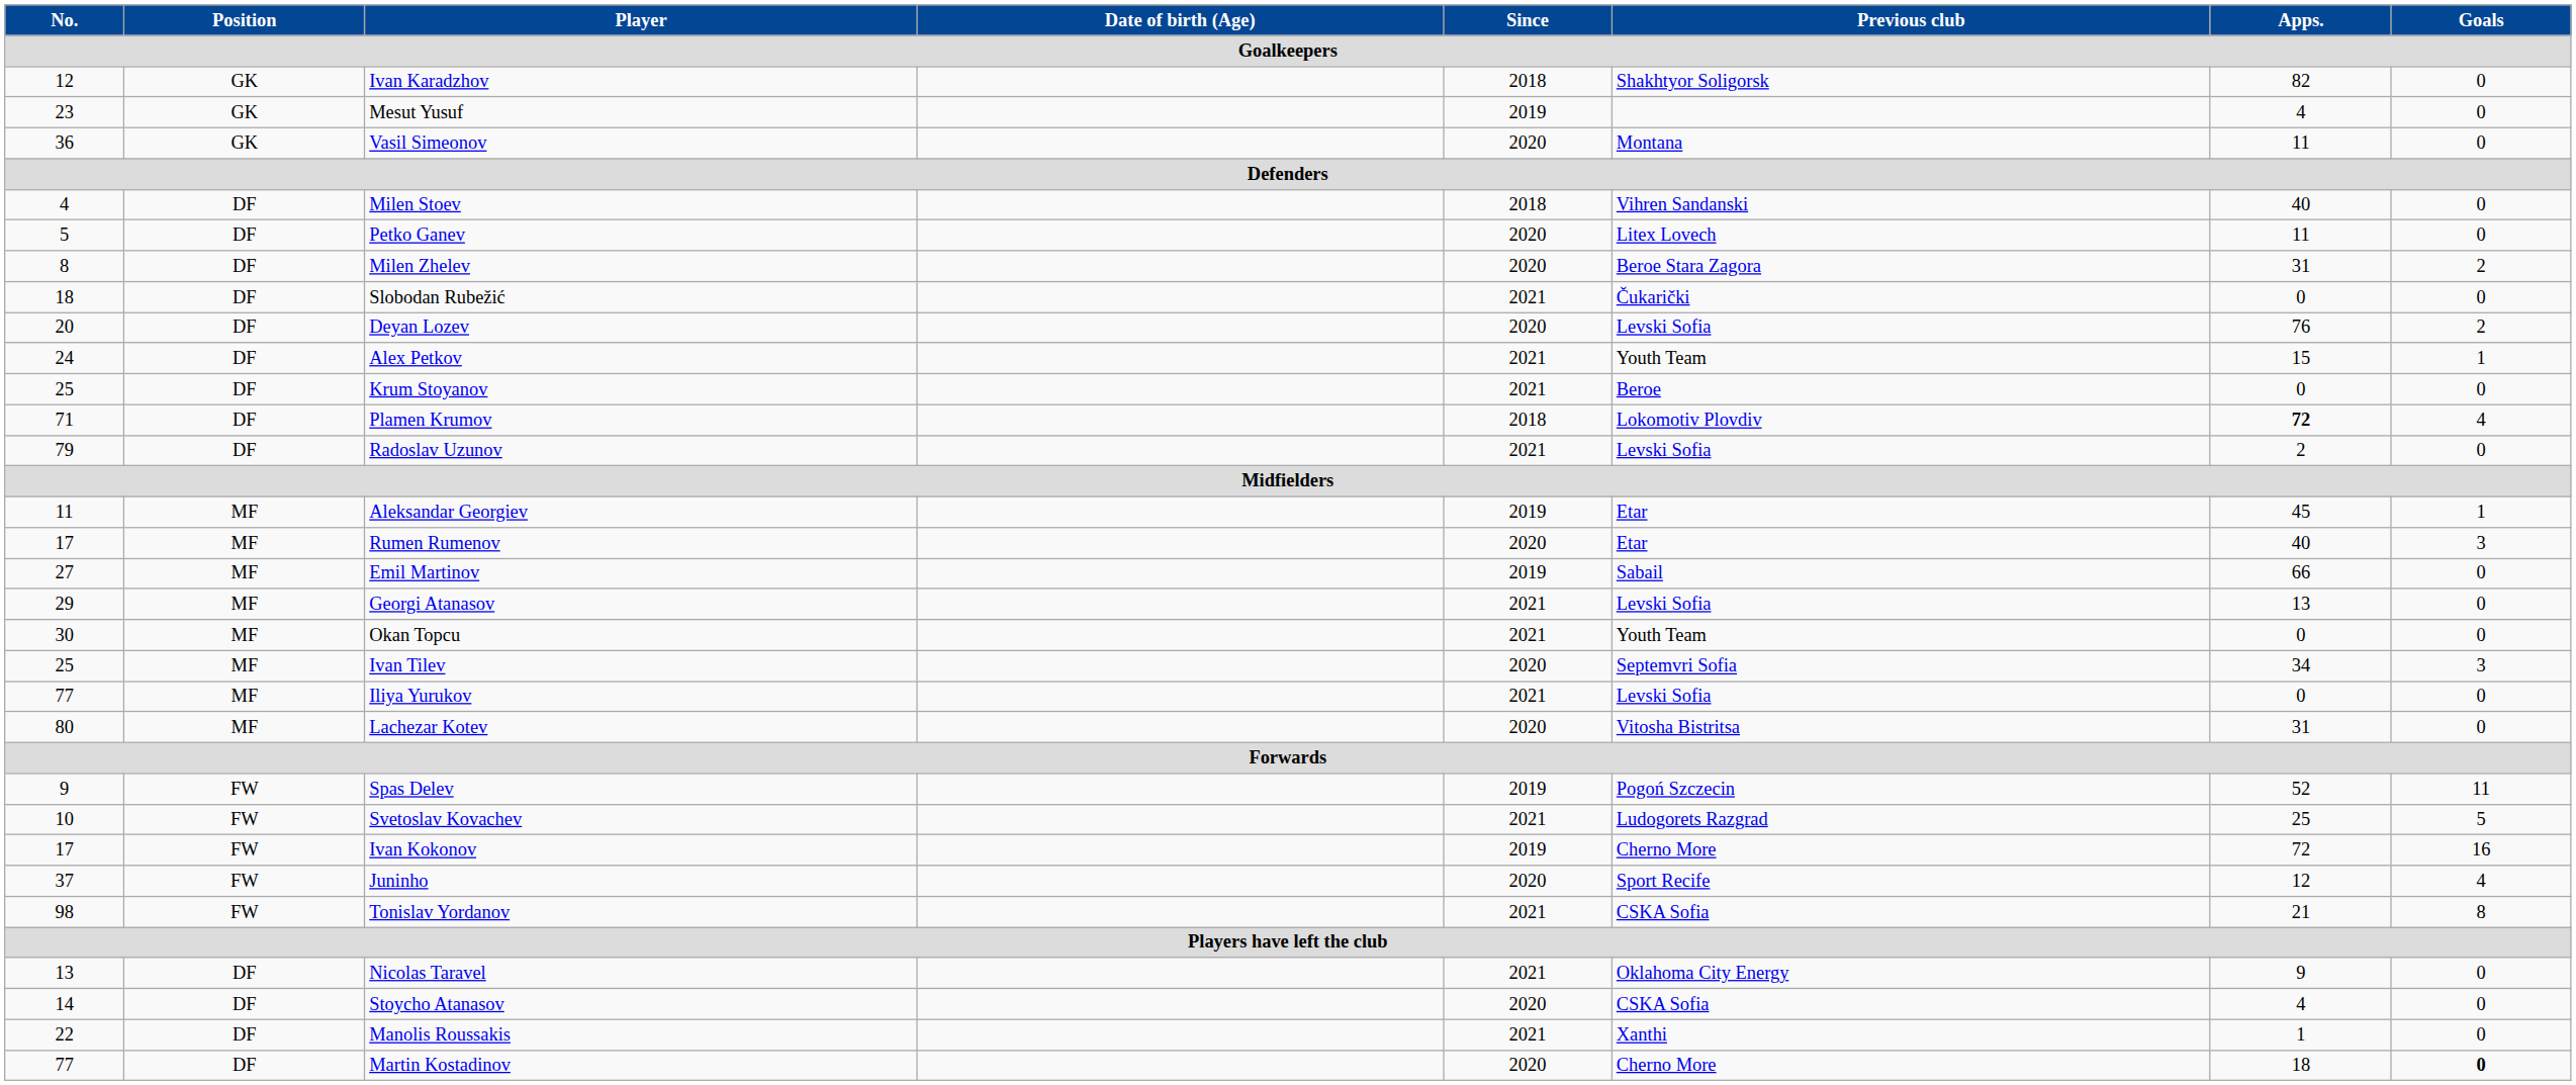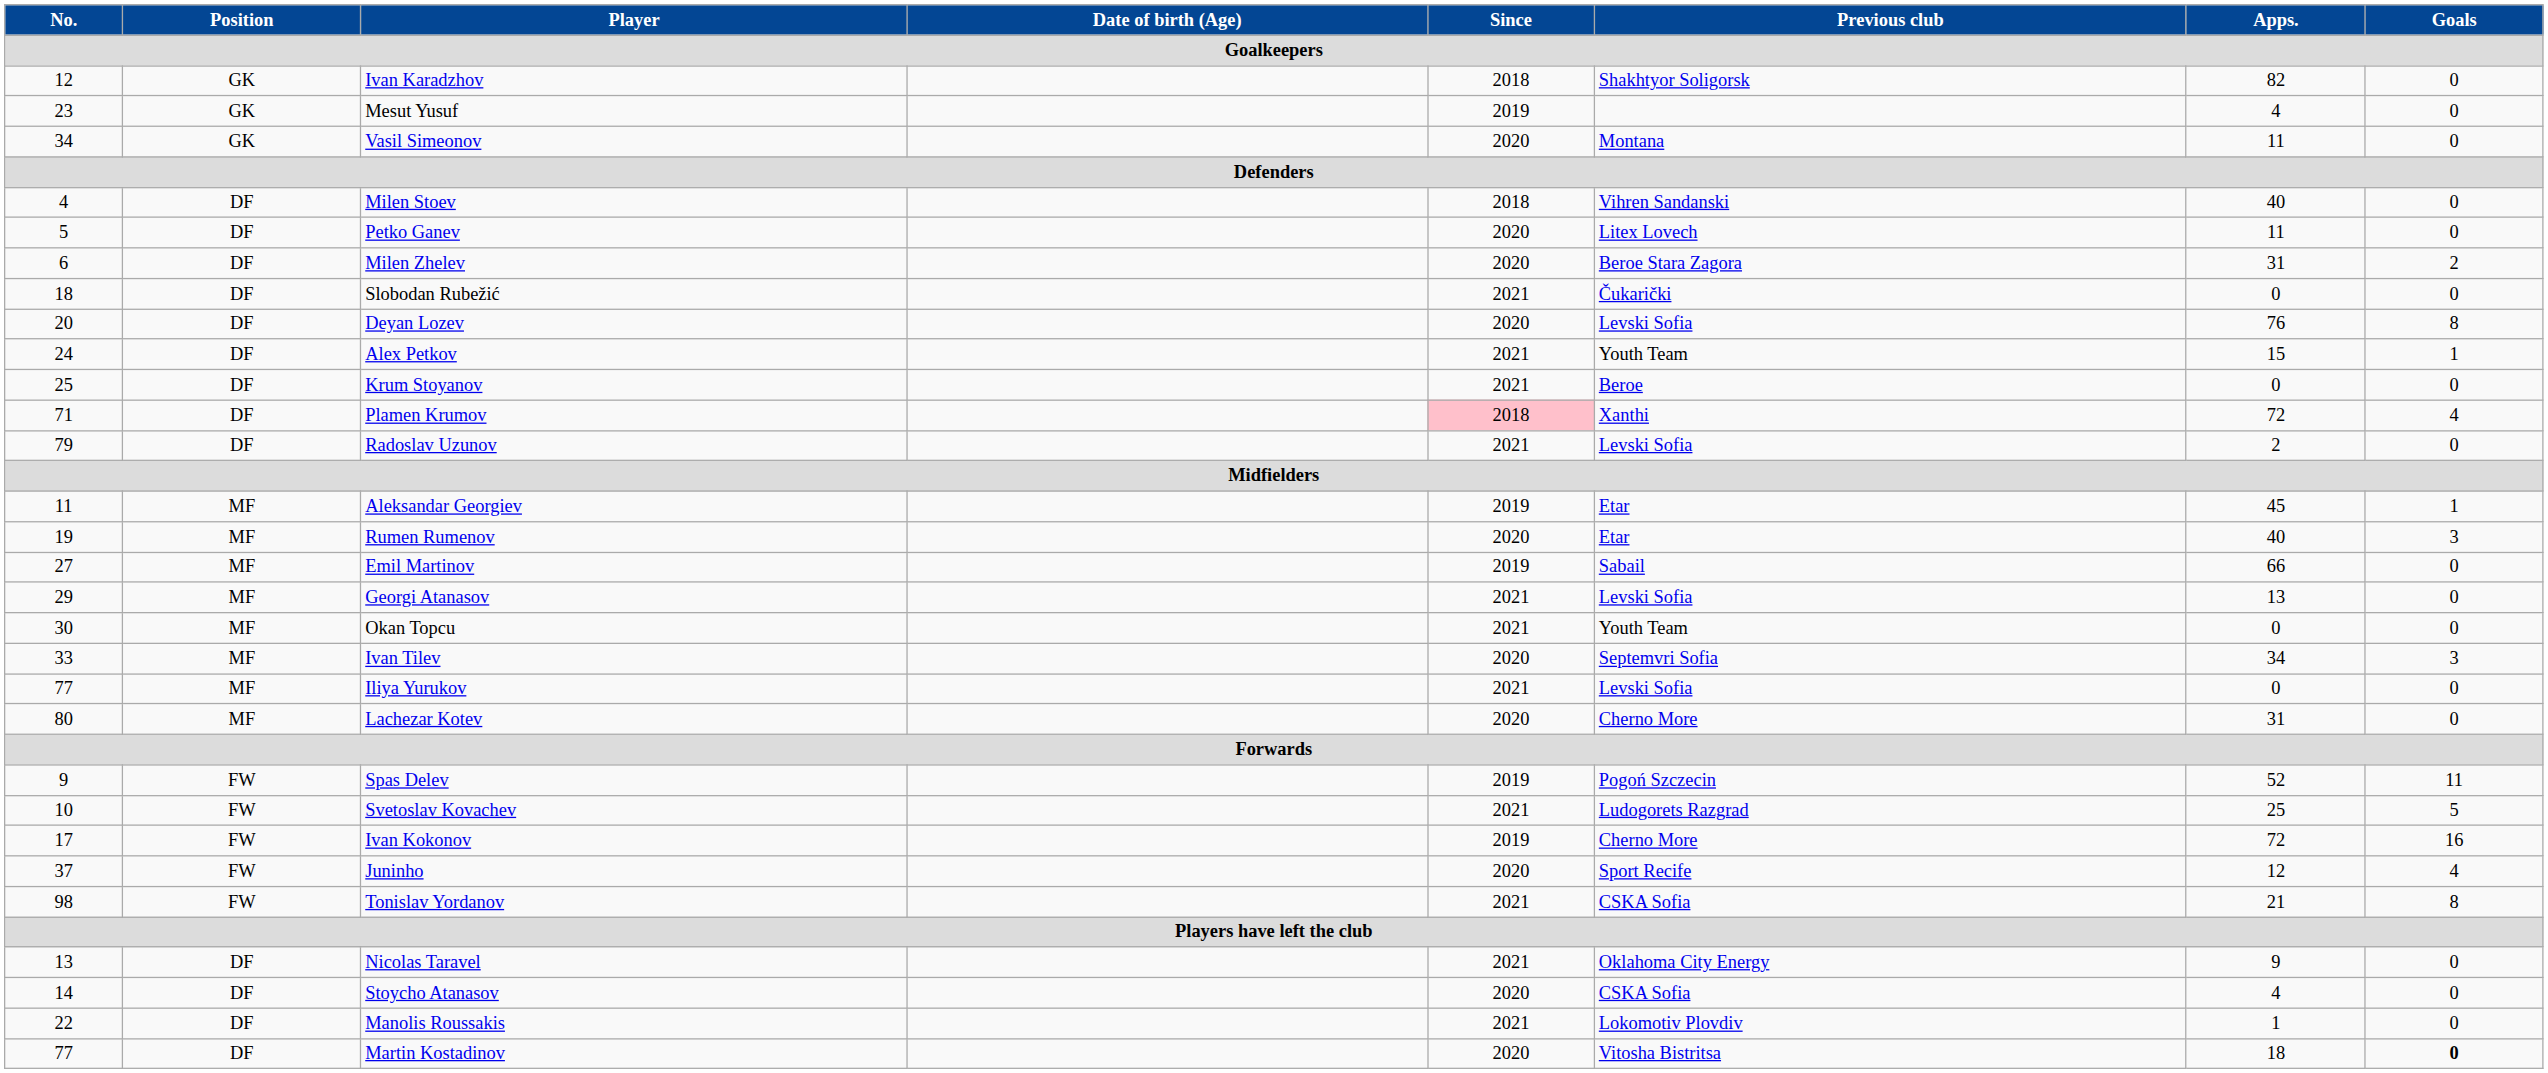Vasil Simeonov | No.: 36 -> 34
Milen Zhelev | No.: 8 -> 6
Deyan Lozev | Goals: 2 -> 8
Plamen Krumov | Since: no background -> pink background
Plamen Krumov | Previous club: Lokomotiv Plovdiv -> Xanthi
Plamen Krumov | Apps.: bold -> normal
Rumen Rumenov | No.: 17 -> 19
Ivan Tilev | No.: 25 -> 33
Lachezar Kotev | Previous club: Vitosha Bistritsa -> Cherno More
Manolis Roussakis | Previous club: Xanthi -> Lokomotiv Plovdiv
Martin Kostadinov | Previous club: Cherno More -> Vitosha Bistritsa
